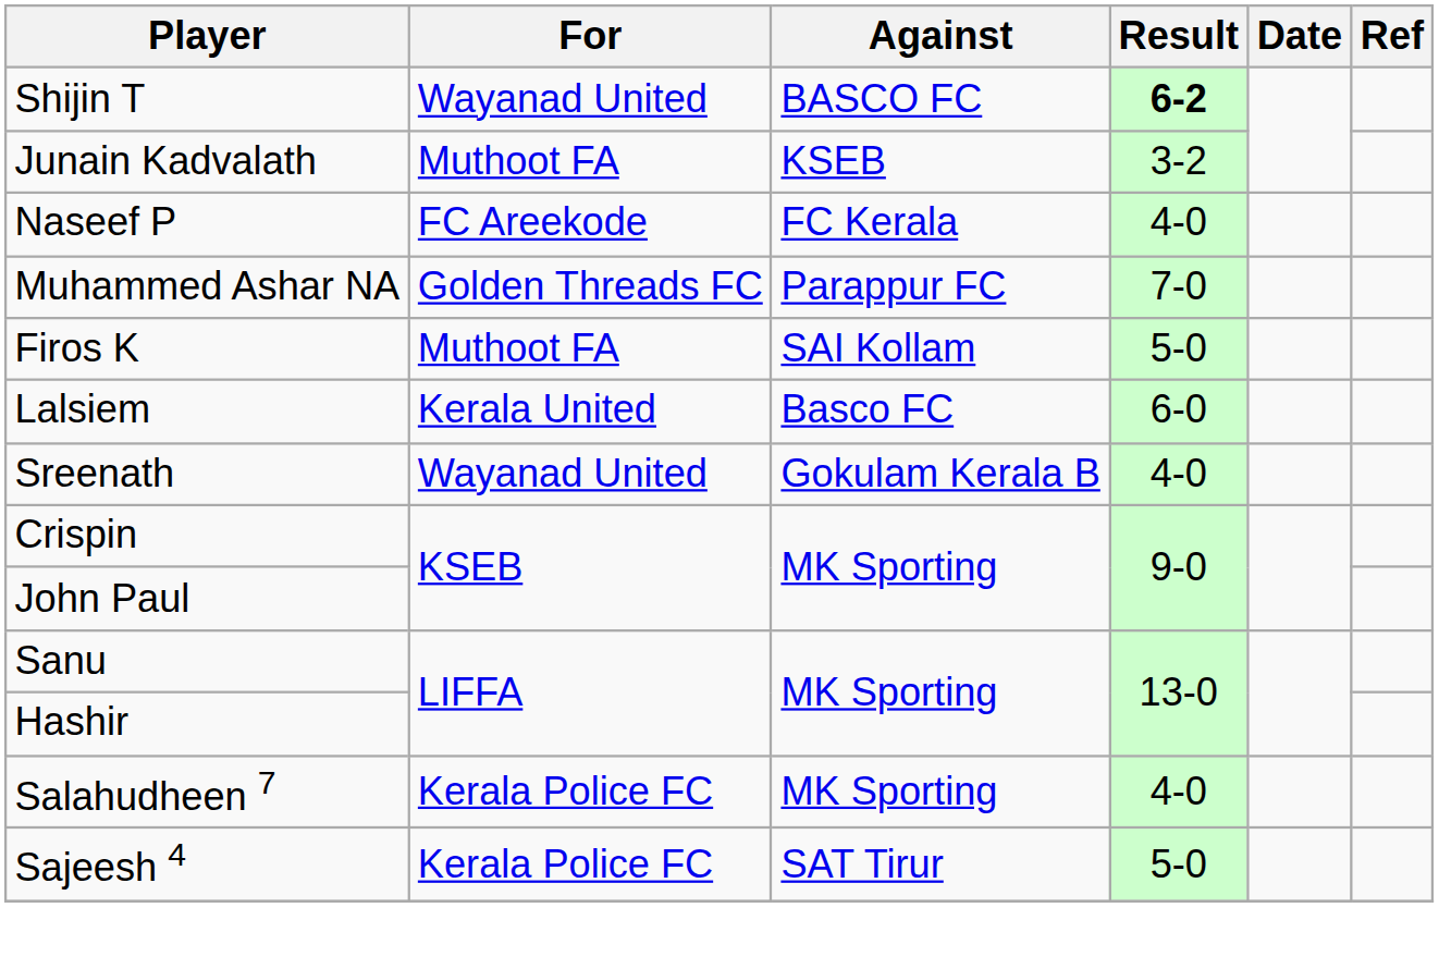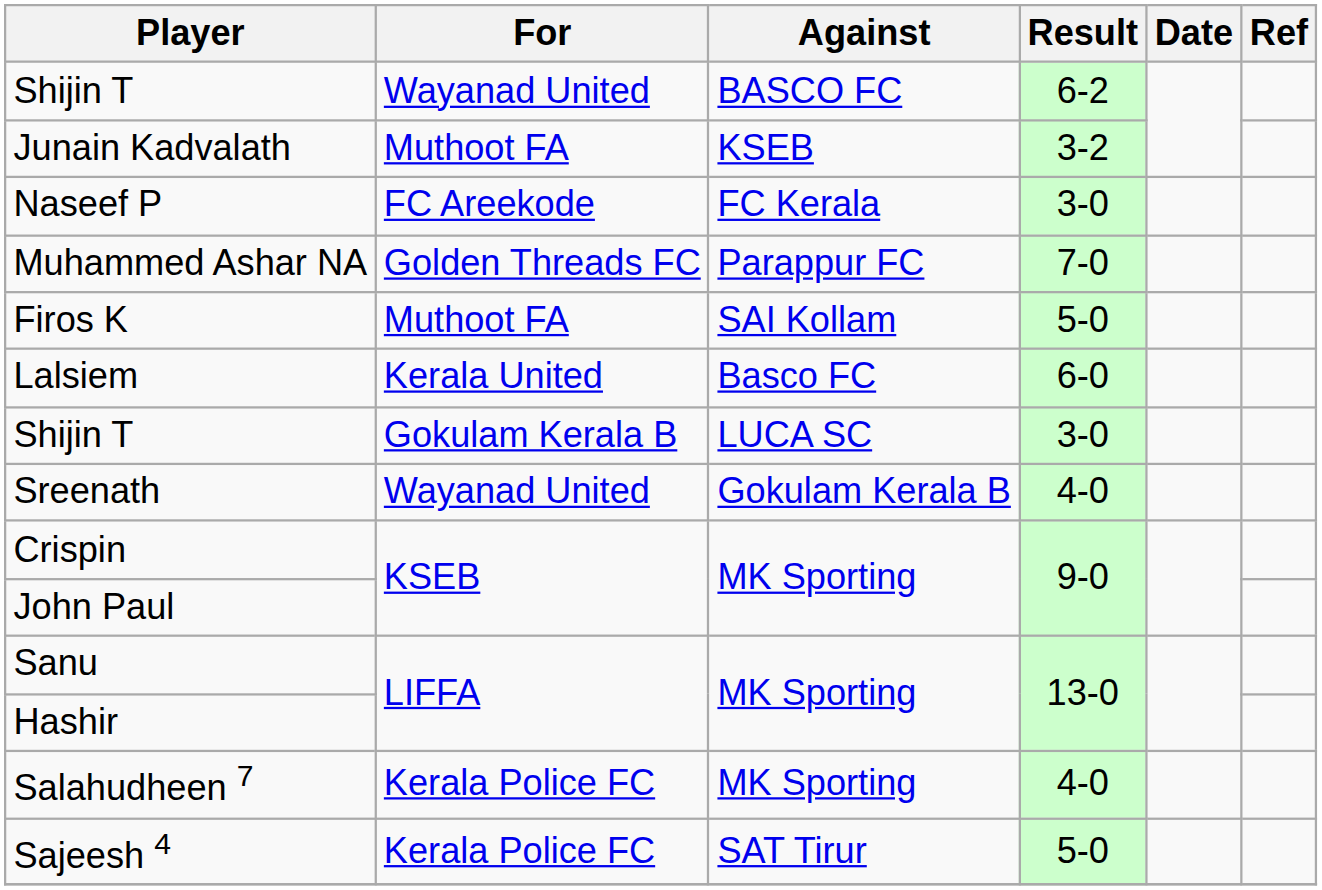Shijin T / BASCO FC | Result: bold -> normal
Naseef P | Result: 4-0 -> 3-0
+ row: Shijin T | Gokulam Kerala B | LUCA SC | 3-0
